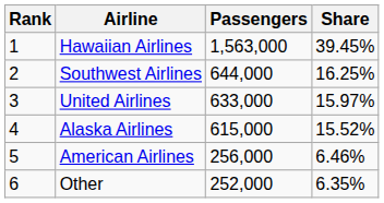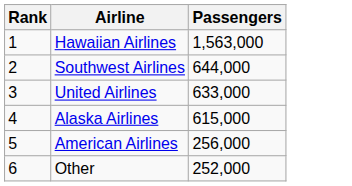- column: Share | 39.45% | 16.25% | 15.97% | 15.52% | 6.46% | 6.35%
